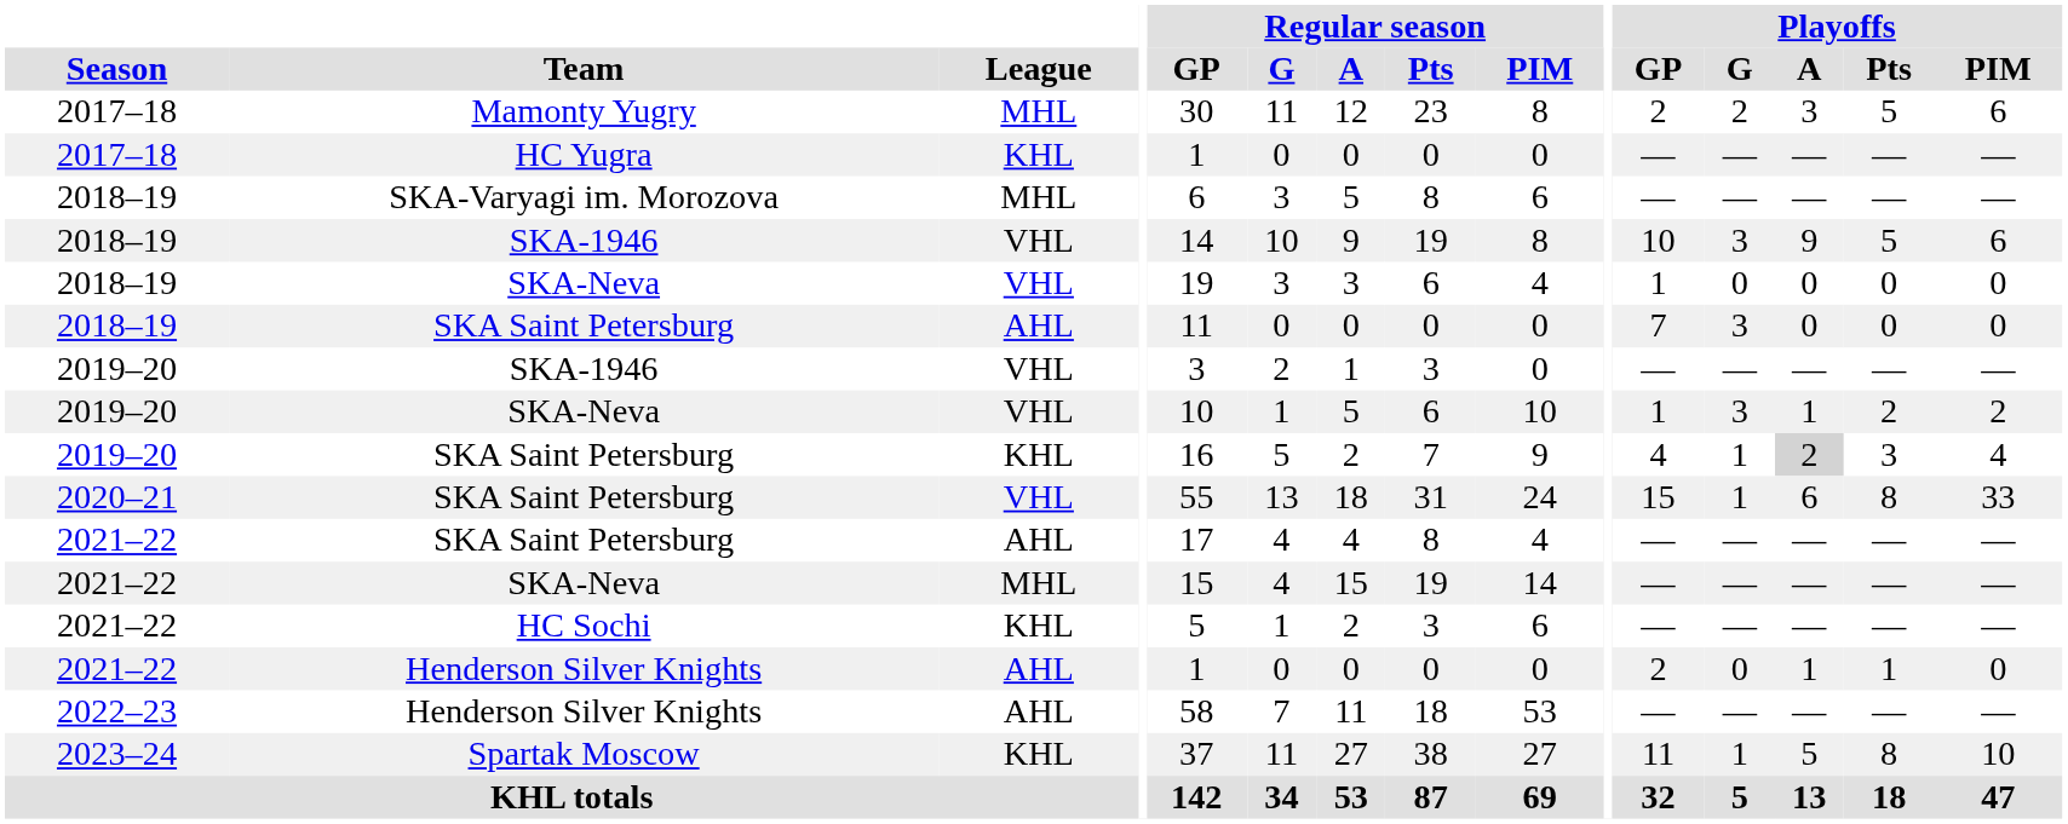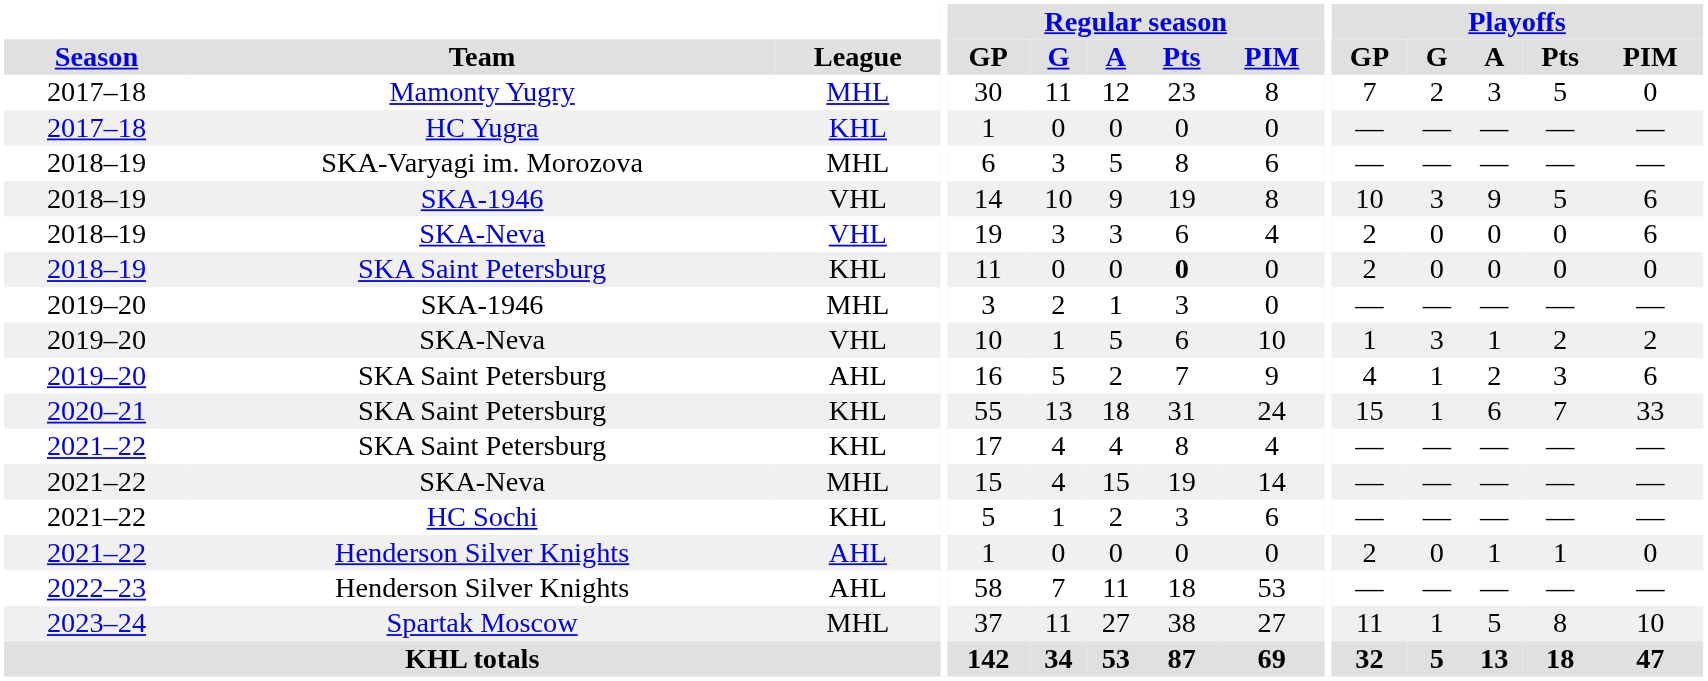Mamonty Yugry | Playoffs / GP: 2 -> 7
Mamonty Yugry | Playoffs / PIM: 6 -> 0
2018–19 / SKA-Neva | Playoffs / GP: 1 -> 2
2018–19 / SKA-Neva | Playoffs / PIM: 0 -> 6
2018–19 / SKA Saint Petersburg | League: AHL -> KHL
2018–19 / SKA Saint Petersburg | Regular season / Pts: normal -> bold
2018–19 / SKA Saint Petersburg | Playoffs / GP: 7 -> 2
2018–19 / SKA Saint Petersburg | Playoffs / G: 3 -> 0
2019–20 / SKA-1946 | League: VHL -> MHL
2019–20 / SKA Saint Petersburg | League: KHL -> AHL
2019–20 / SKA Saint Petersburg | Playoffs / A: lightgrey background -> no background
2019–20 / SKA Saint Petersburg | Playoffs / PIM: 4 -> 6
2020–21 / SKA Saint Petersburg | League: VHL -> KHL
2020–21 / SKA Saint Petersburg | Playoffs / Pts: 8 -> 7
2021–22 / SKA Saint Petersburg | League: AHL -> KHL
Spartak Moscow | League: KHL -> MHL
